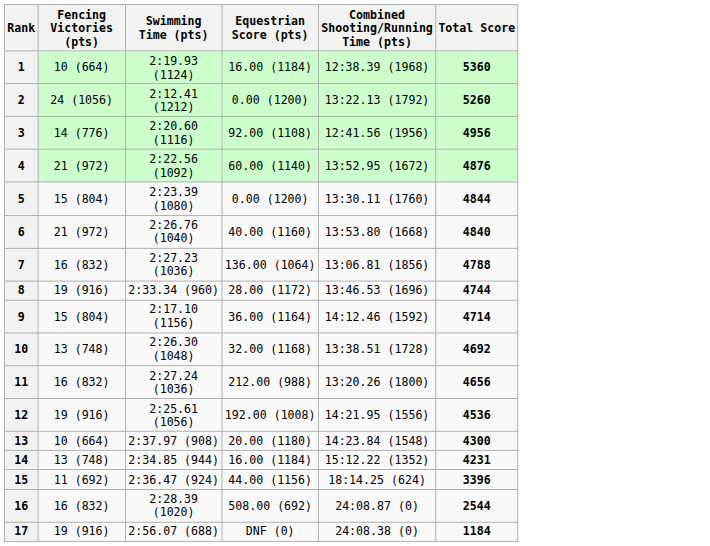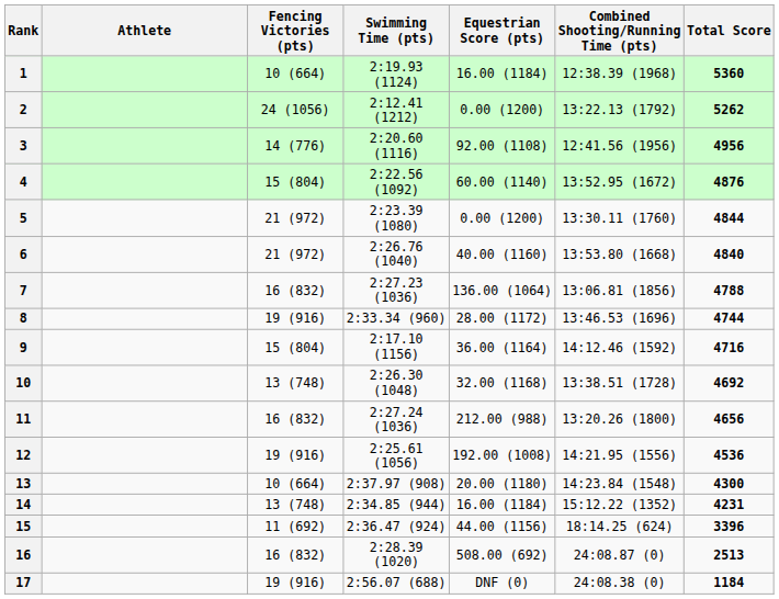+ column: Athlete
2 | Total Score: 5260 -> 5262
4 | Fencing Victories (pts): 21 (972) -> 15 (804)
5 | Fencing Victories (pts): 15 (804) -> 21 (972)
9 | Total Score: 4714 -> 4716
16 | Total Score: 2544 -> 2513
